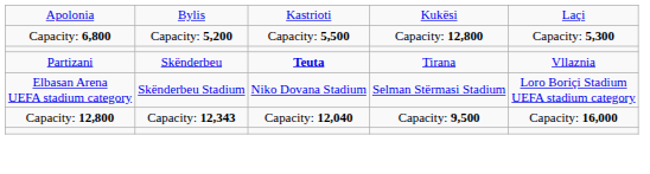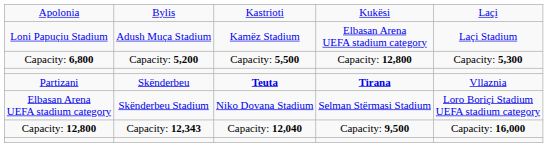+ row: Loni Papuçiu Stadium | Adush Muça Stadium | Kamëz Stadium | Elbasan Arena UEFA stadium category | Laçi Stadium
Partizani | column 4: normal -> bold
